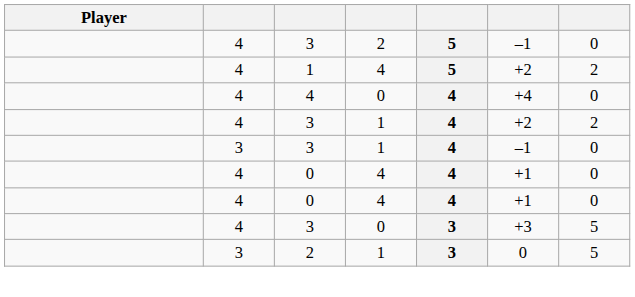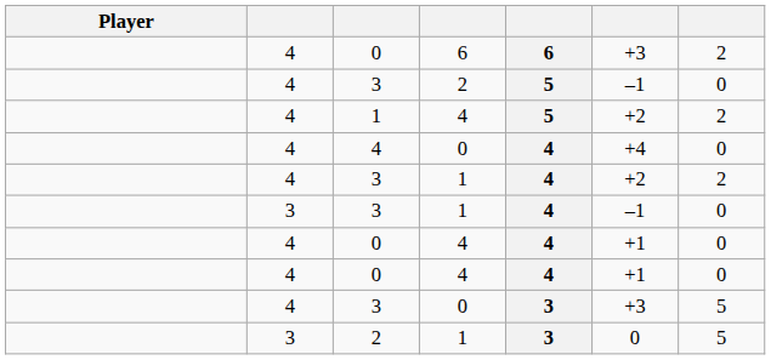+ row: 4 | 0 | 6 | 6 | +3 | 2
